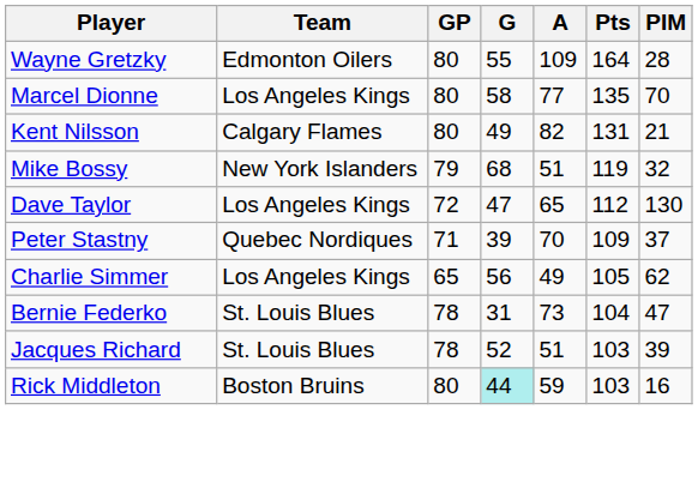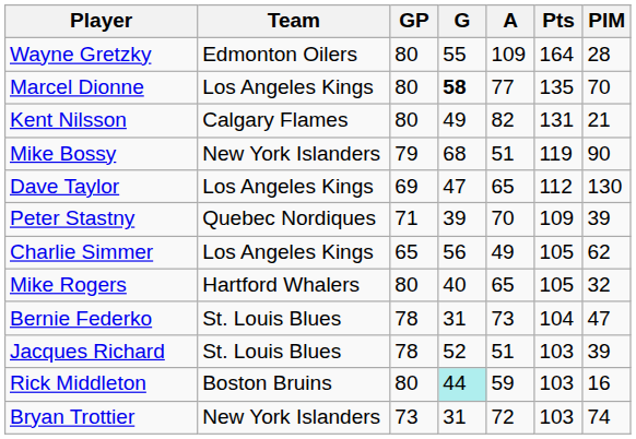Marcel Dionne | G: normal -> bold
Mike Bossy | PIM: 32 -> 90
Dave Taylor | GP: 72 -> 69
Peter Stastny | PIM: 37 -> 39
+ row: Mike Rogers | Hartford Whalers | 80 | 40 | 65 | 105 | 32
+ row: Bryan Trottier | New York Islanders | 73 | 31 | 72 | 103 | 74
